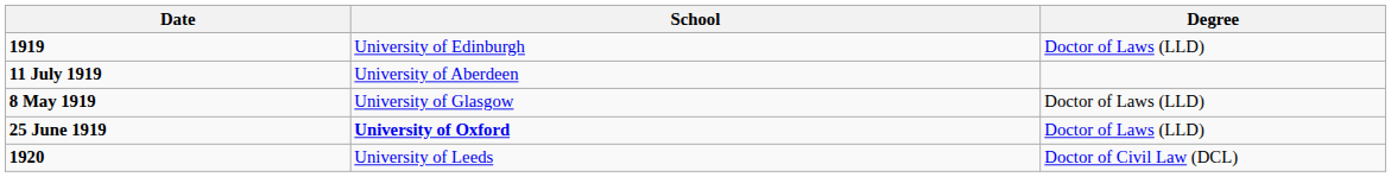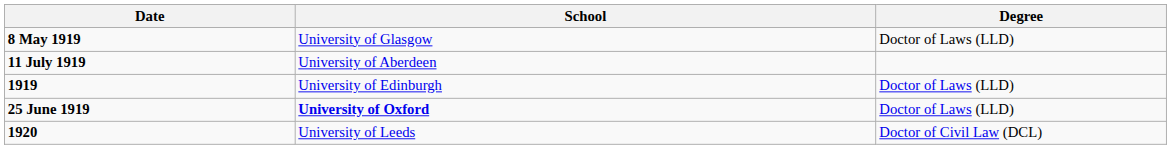rows swapped: 1919 <-> 8 May 1919
